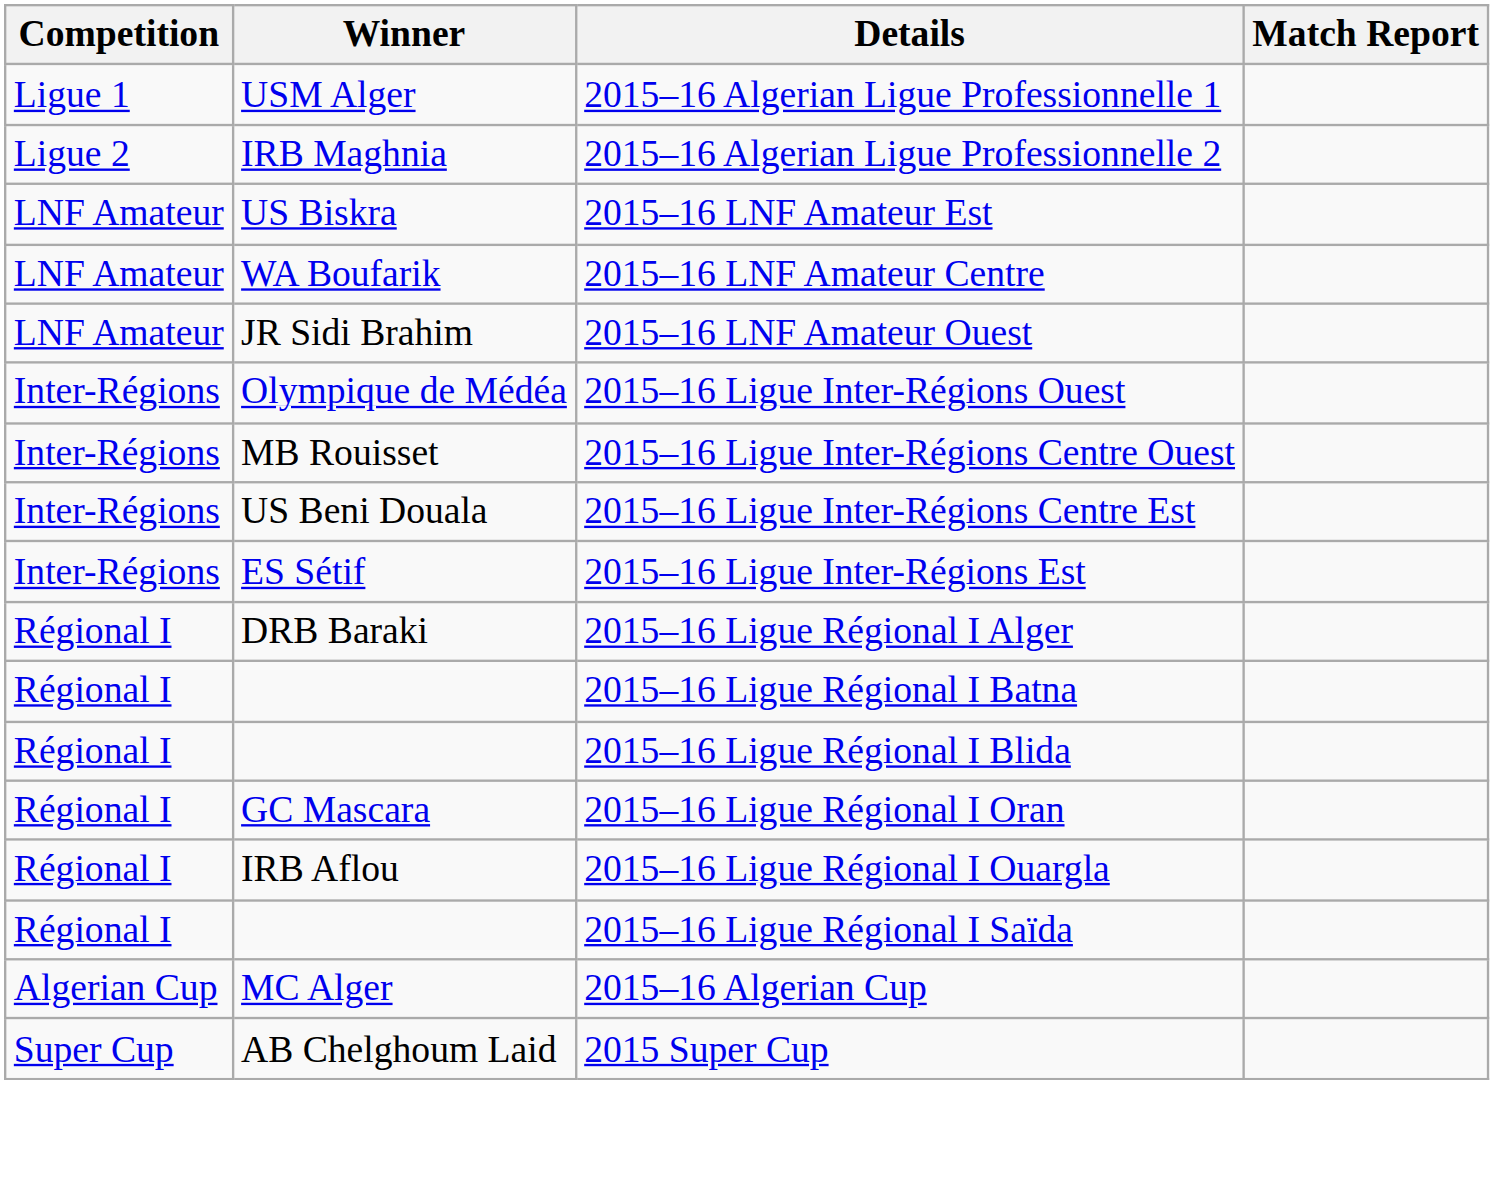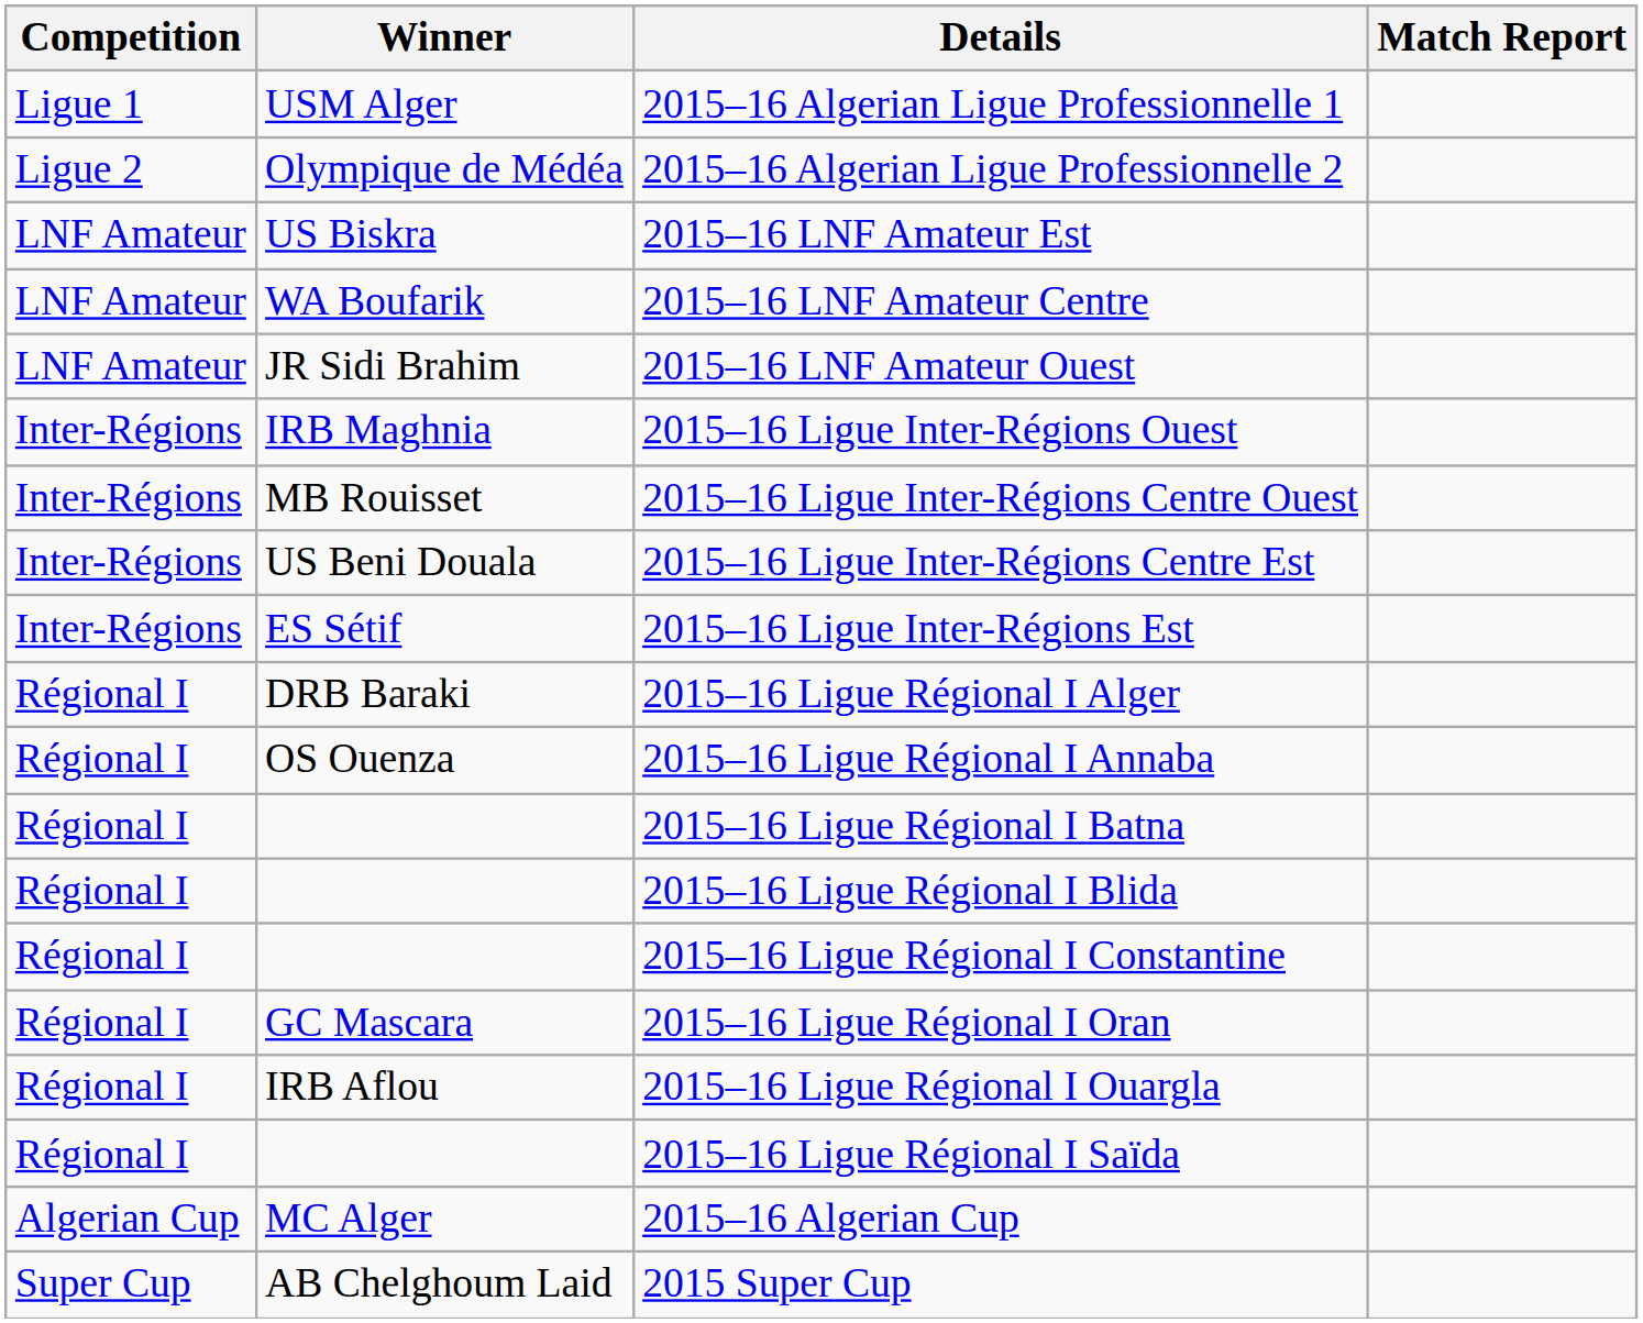2015–16 Algerian Ligue Professionnelle 2 | Winner: IRB Maghnia -> Olympique de Médéa
2015–16 Ligue Inter-Régions Ouest | Winner: Olympique de Médéa -> IRB Maghnia
+ row: Régional I | OS Ouenza | 2015–16 Ligue Régional I Annaba
+ row: Régional I | 2015–16 Ligue Régional I Constantine
